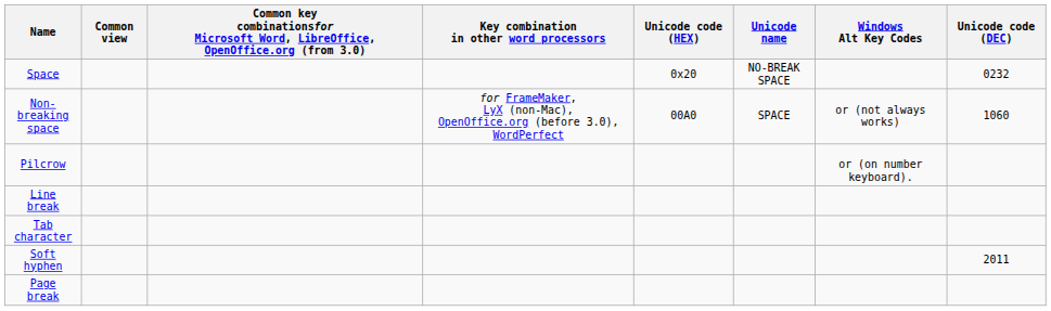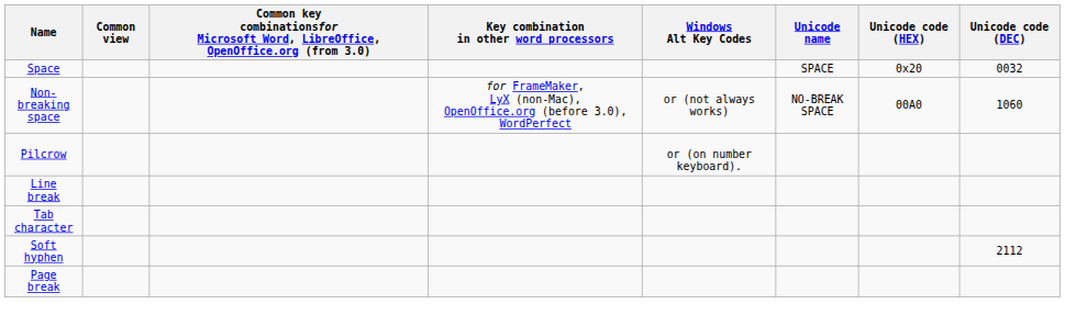columns swapped: Windows Alt Key Codes <-> Unicode code (HEX)
Space | Unicode name: NO-BREAK SPACE -> SPACE
Space | Unicode code (DEC): 0232 -> 0032
Non-breaking space | Unicode name: SPACE -> NO-BREAK SPACE
Soft hyphen | Unicode code (DEC): 2011 -> 2112
